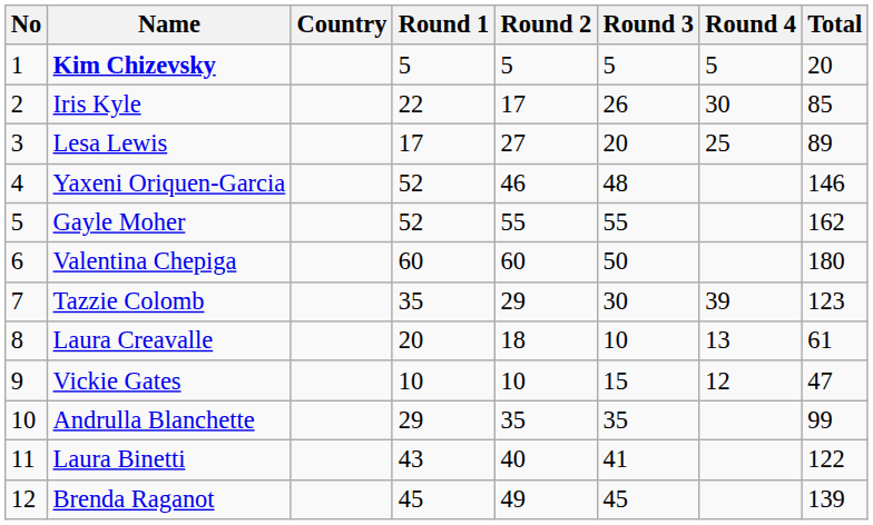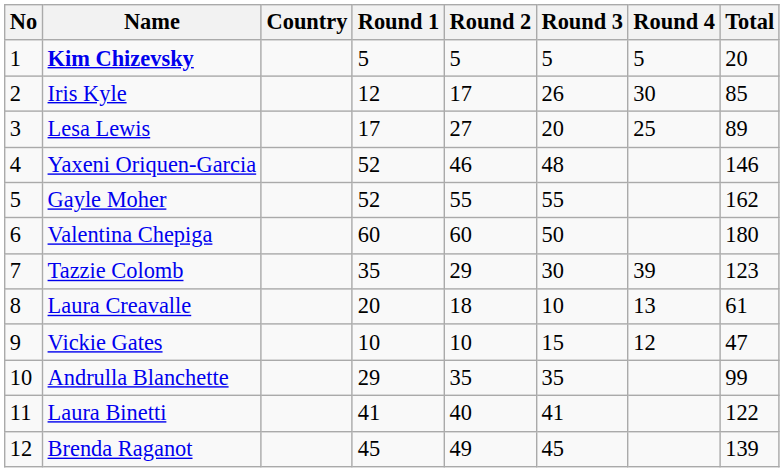Iris Kyle | Round 1: 22 -> 12
Laura Binetti | Round 1: 43 -> 41
